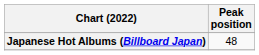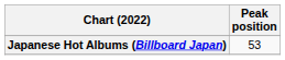Japanese Hot Albums (Billboard Japan) | Peak position: 48 -> 53
